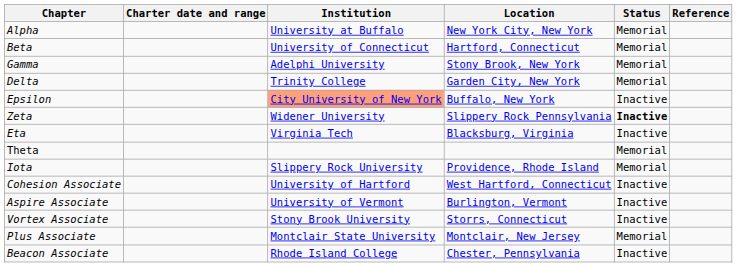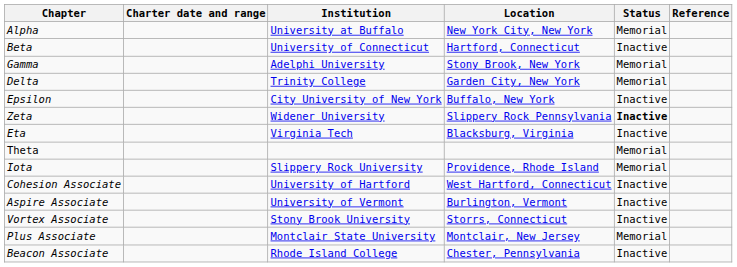Beta | Status: Memorial -> Inactive
Epsilon | Institution: lightsalmon background -> no background
